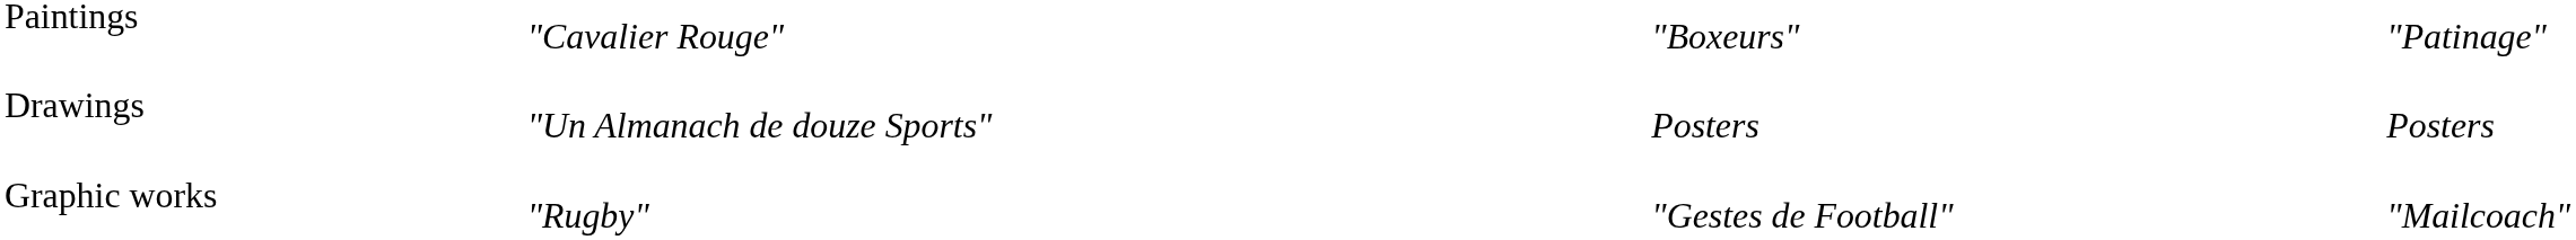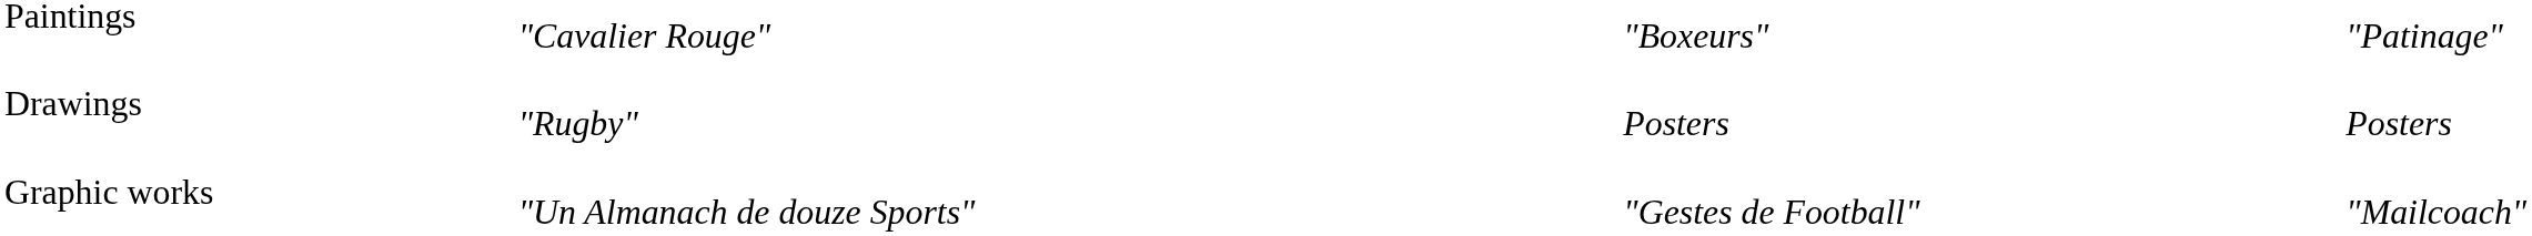Drawings | column 2: "Un Almanach de douze Sports" -> "Rugby"
Graphic works | column 2: "Rugby" -> "Un Almanach de douze Sports"
